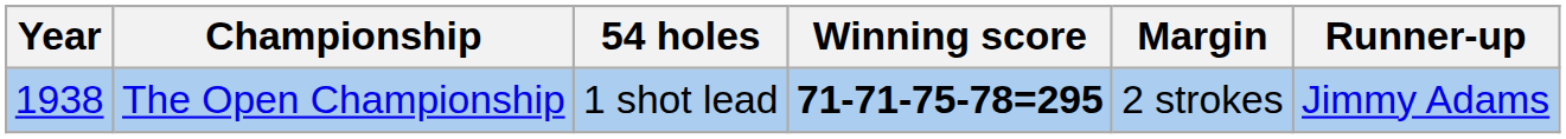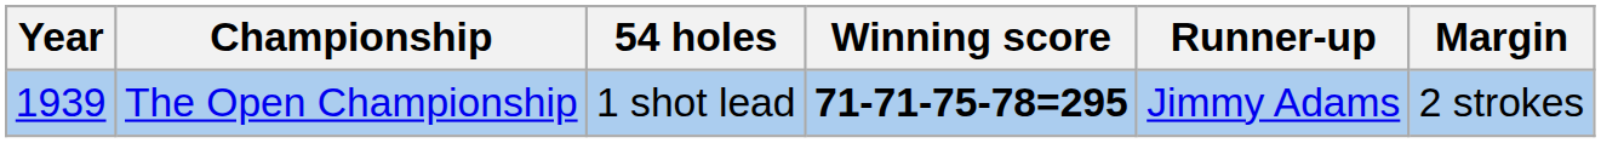columns swapped: Margin <-> Runner-up
The Open Championship | Year: 1938 -> 1939
